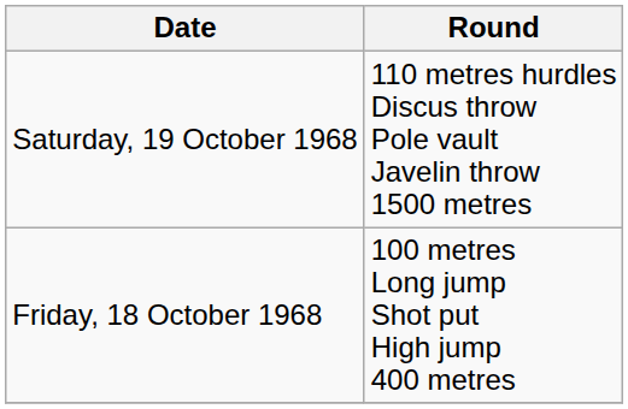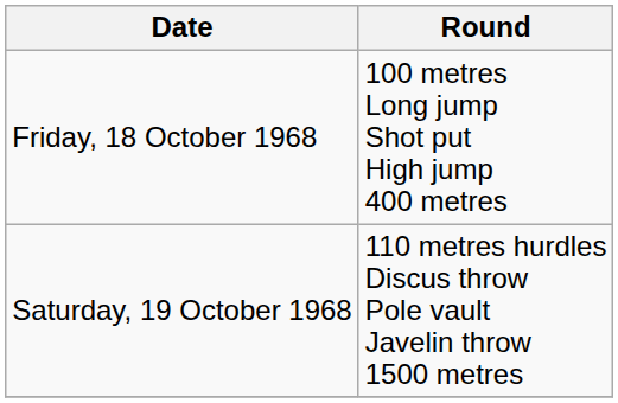rows swapped: Friday, 18 October 1968 <-> Saturday, 19 October 1968
